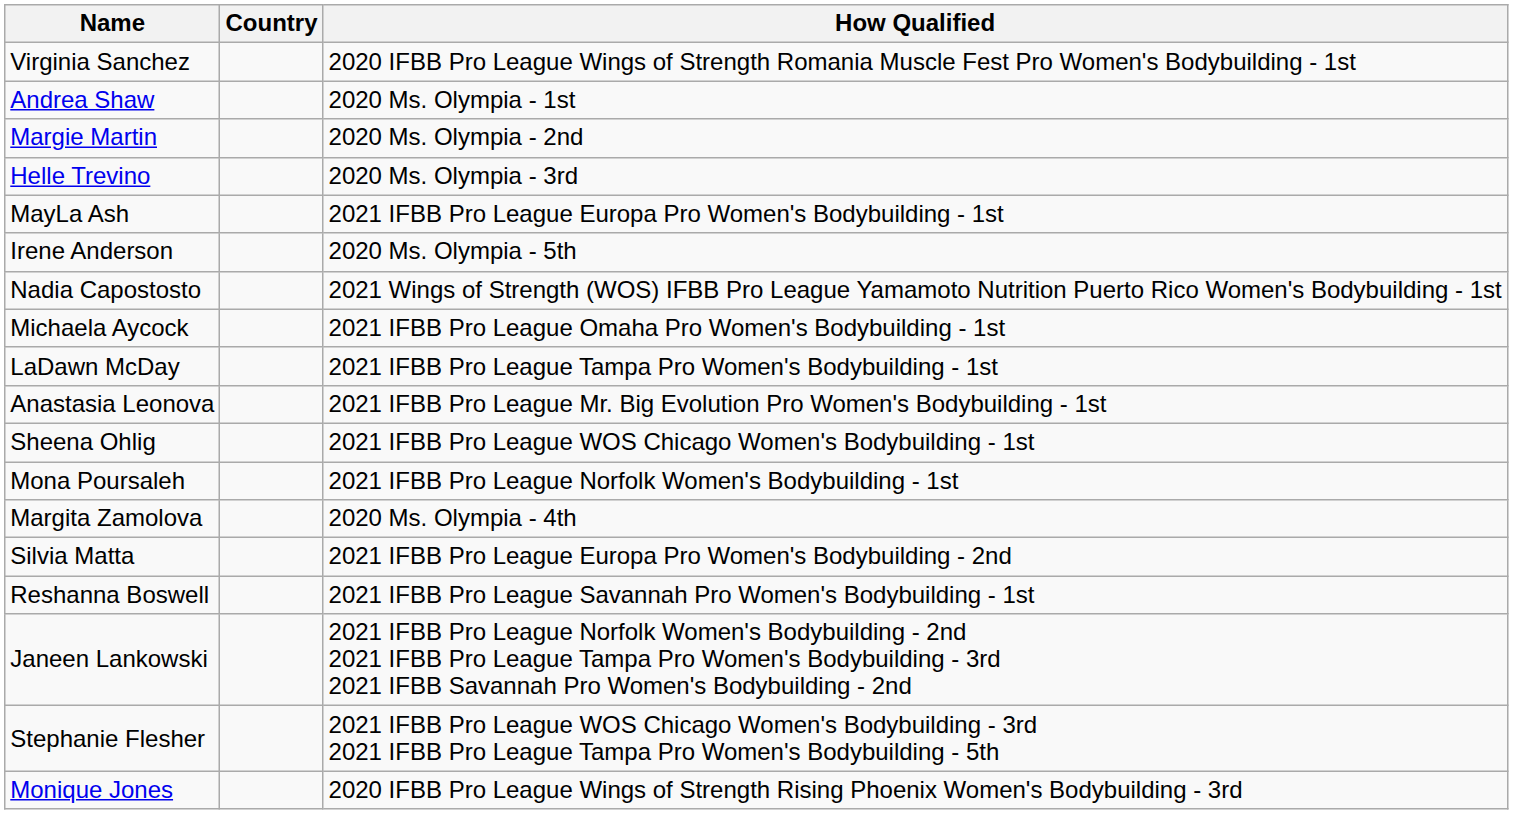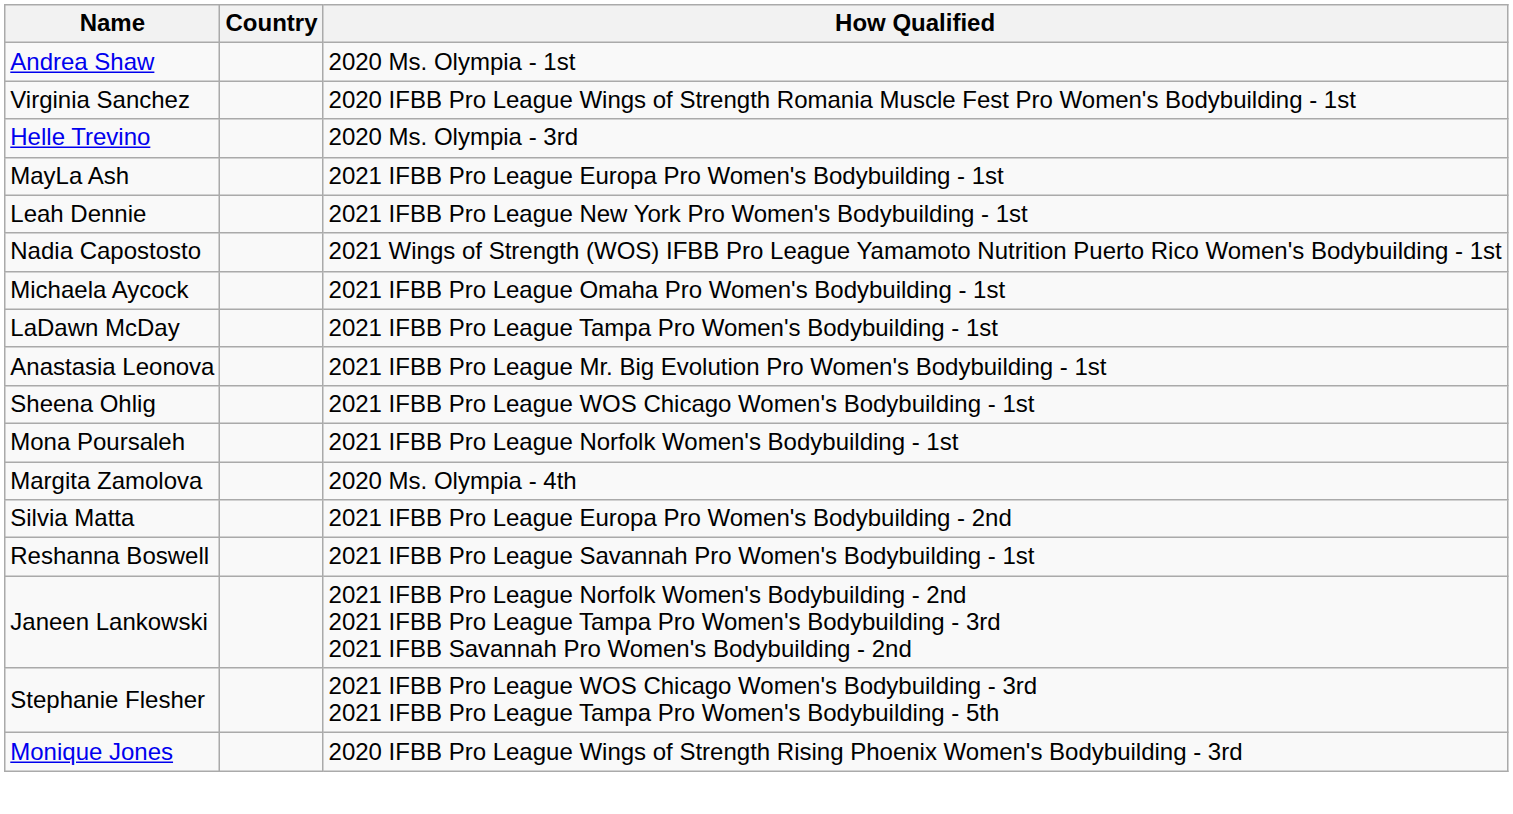rows swapped: Virginia Sanchez <-> Andrea Shaw
- row: Margie Martin | 2020 Ms. Olympia - 2nd
- row: Irene Anderson | 2020 Ms. Olympia - 5th
+ row: Leah Dennie | 2021 IFBB Pro League New York Pro Women's Bodybuilding - 1st
